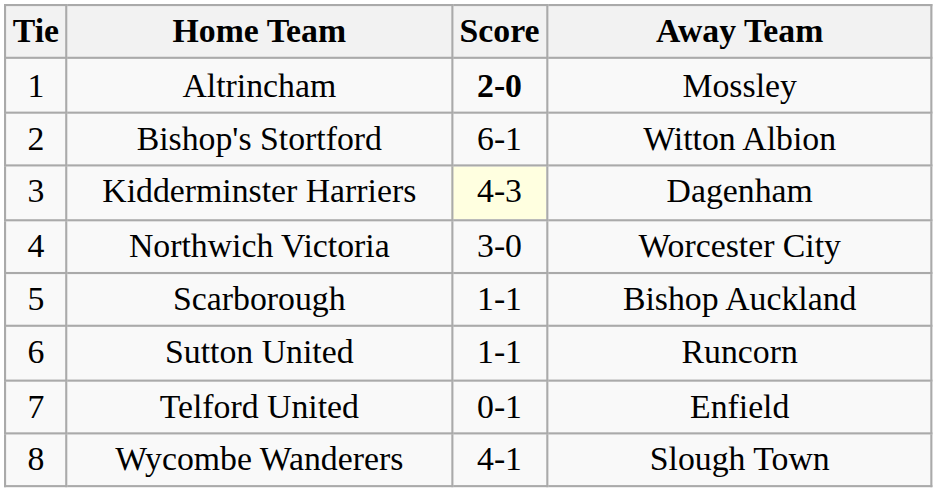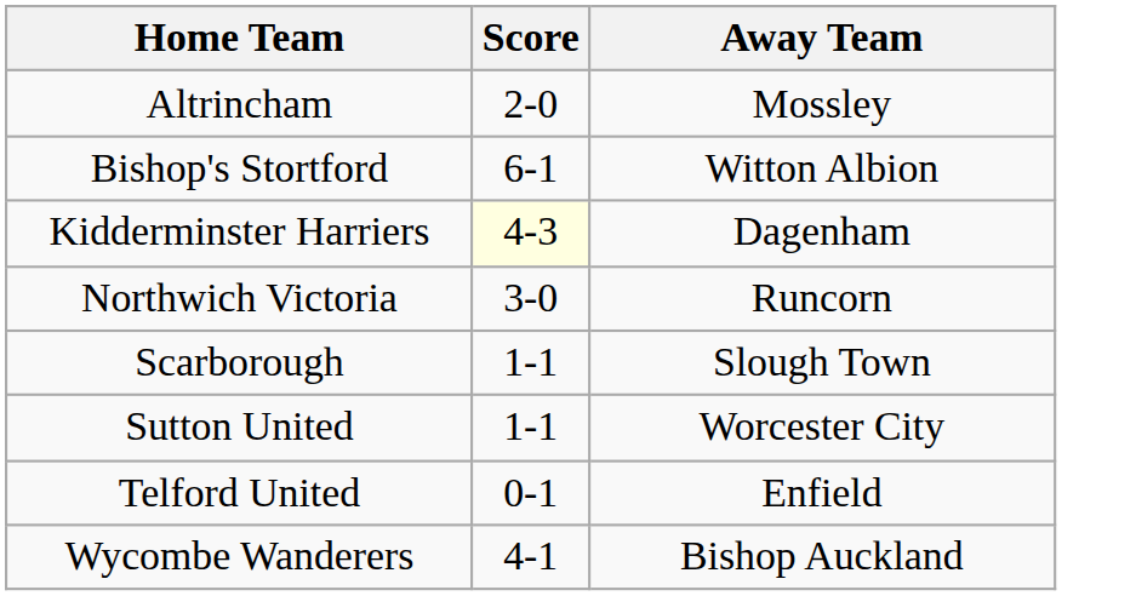- column: Tie | 1 | 2 | 3 | 4 | 5 | 6 | 7 | 8
Altrincham | Score: bold -> normal
Northwich Victoria | Away Team: Worcester City -> Runcorn
Scarborough | Away Team: Bishop Auckland -> Slough Town
Sutton United | Away Team: Runcorn -> Worcester City
Wycombe Wanderers | Away Team: Slough Town -> Bishop Auckland
